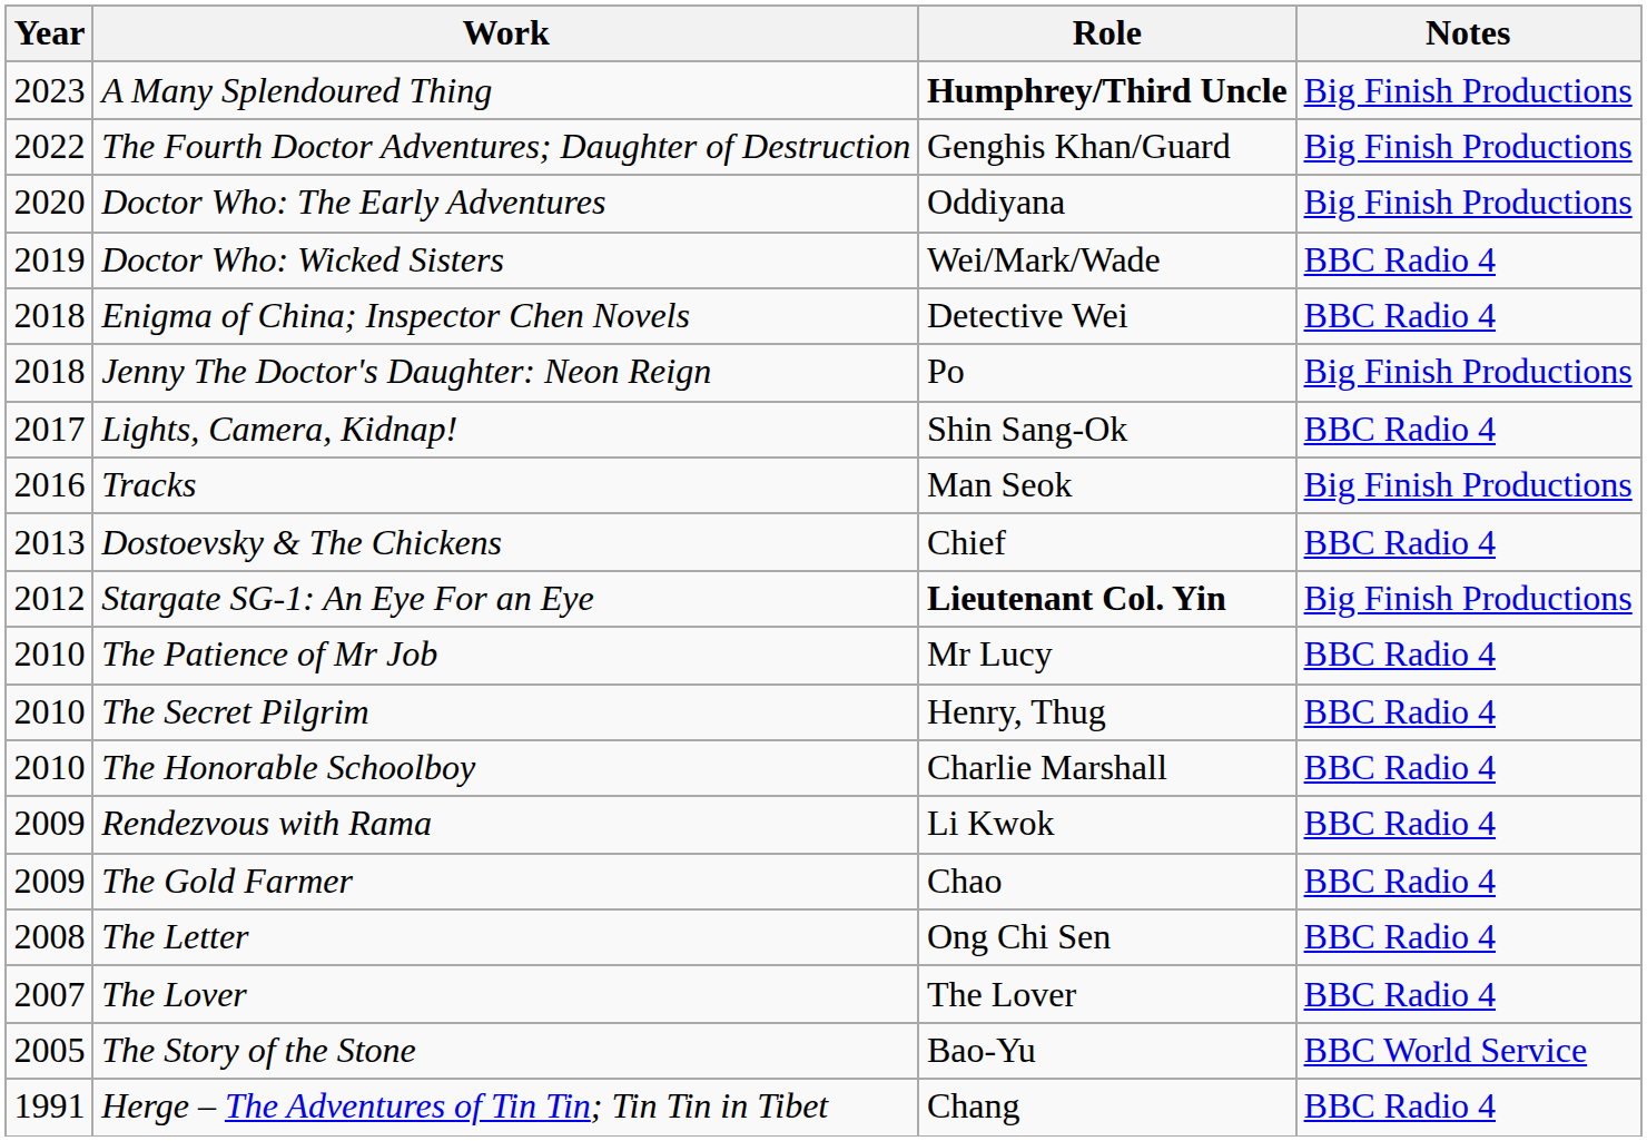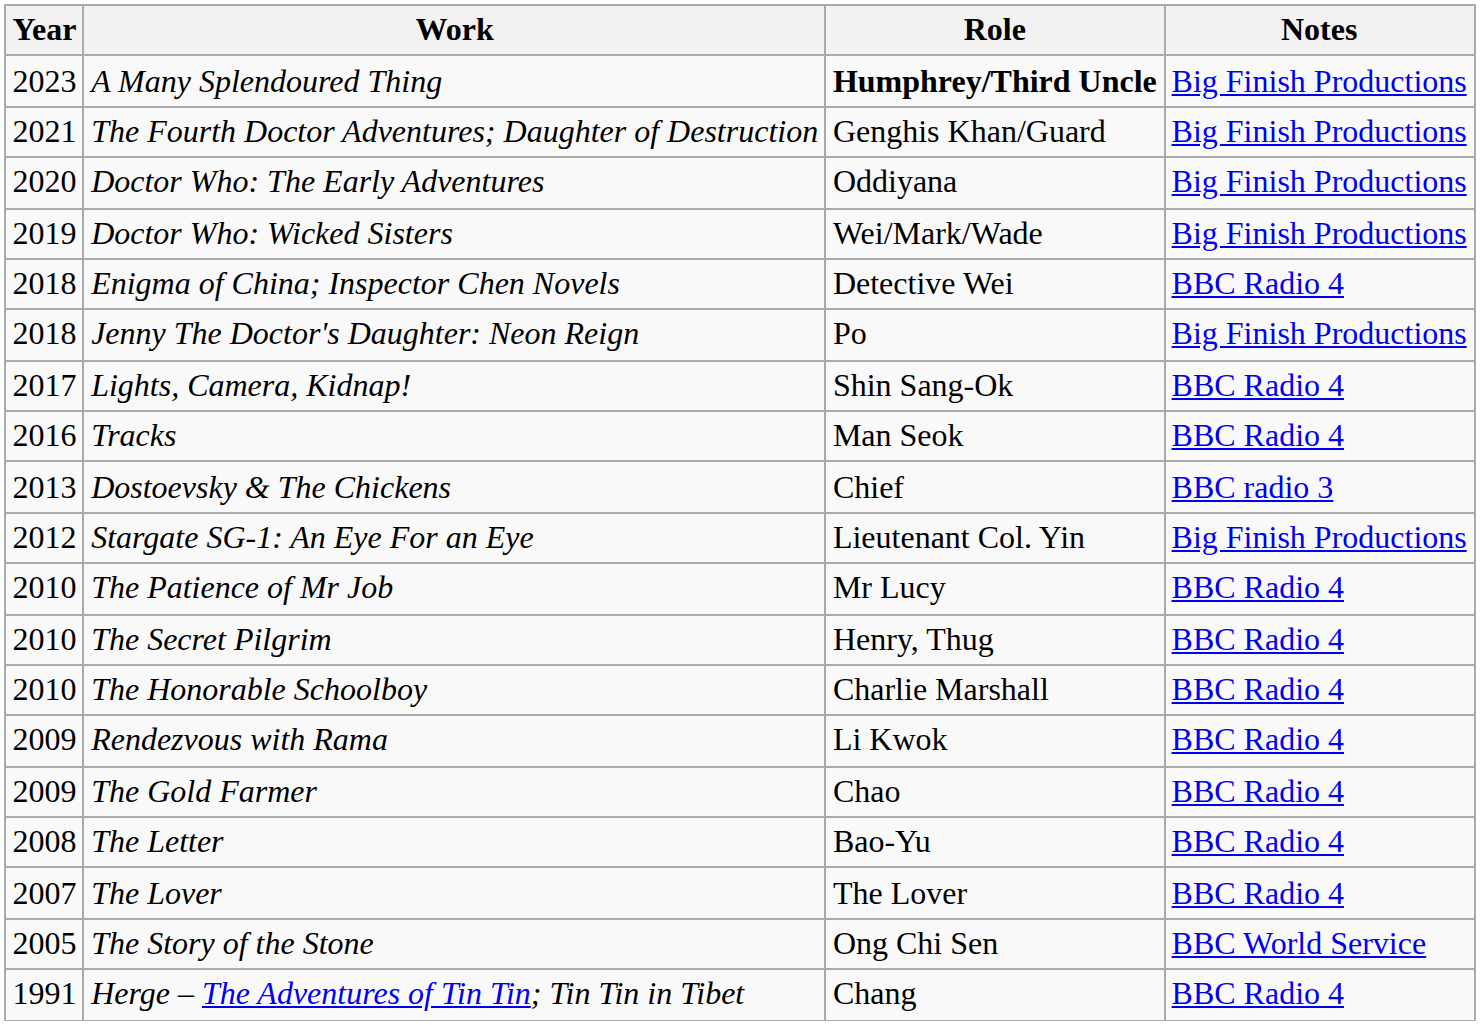The Fourth Doctor Adventures; Daughter of Destruction | Year: 2022 -> 2021
Doctor Who: Wicked Sisters | Notes: BBC Radio 4 -> Big Finish Productions
Tracks | Notes: Big Finish Productions -> BBC Radio 4
Dostoevsky & The Chickens | Notes: BBC Radio 4 -> BBC radio 3
Stargate SG-1: An Eye For an Eye | Role: bold -> normal
The Letter | Role: Ong Chi Sen -> Bao-Yu
The Story of the Stone | Role: Bao-Yu -> Ong Chi Sen
